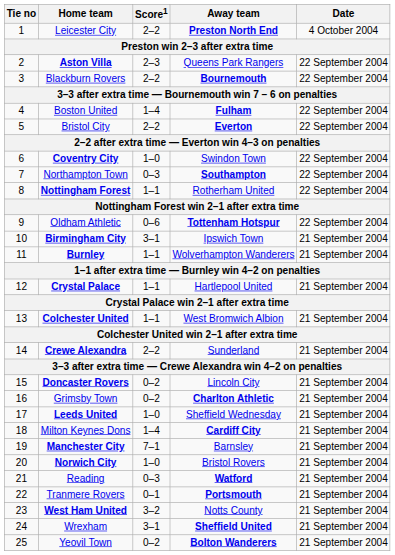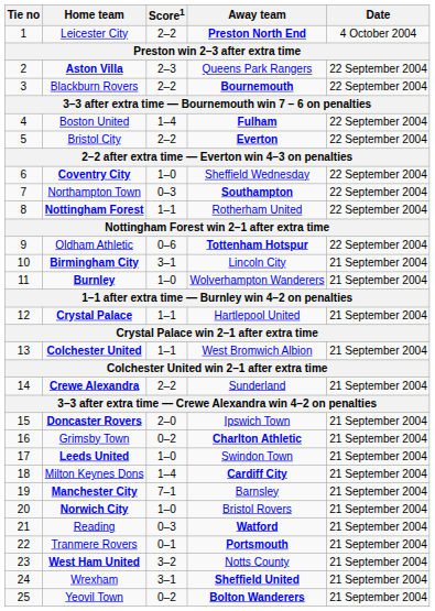Coventry City | Away team: Swindon Town -> Sheffield Wednesday
Birmingham City | Away team: Ipswich Town -> Lincoln City
Burnley | Score1: 1–1 -> 1–0
Doncaster Rovers | Score1: 0–2 -> 2–0
Doncaster Rovers | Away team: Lincoln City -> Ipswich Town
Leeds United | Away team: Sheffield Wednesday -> Swindon Town
